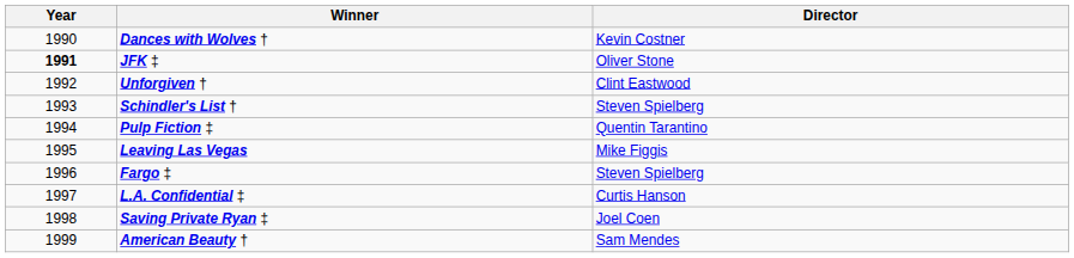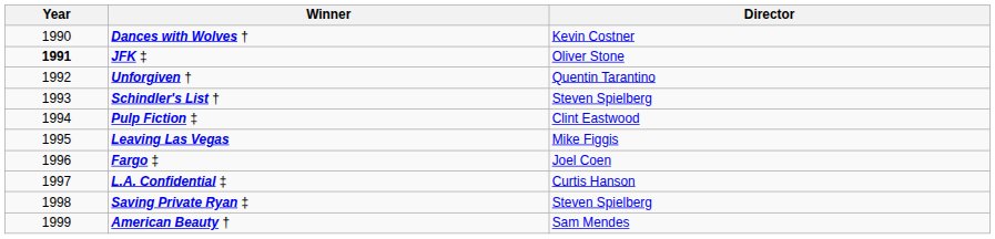Unforgiven † | Director: Clint Eastwood -> Quentin Tarantino
Pulp Fiction ‡ | Director: Quentin Tarantino -> Clint Eastwood
Fargo ‡ | Director: Steven Spielberg -> Joel Coen
Saving Private Ryan ‡ | Director: Joel Coen -> Steven Spielberg
